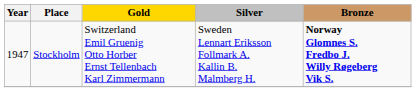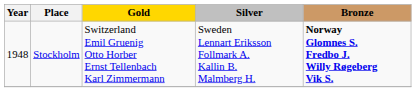Stockholm | Year: 1947 -> 1948
